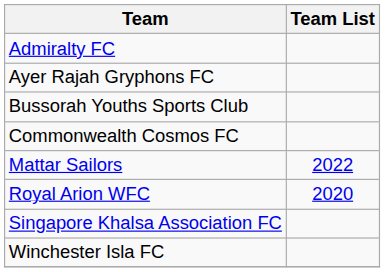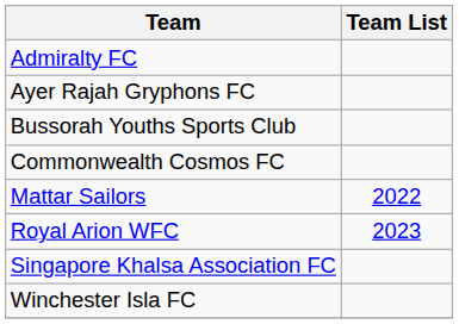Royal Arion WFC | Team List: 2020 -> 2023
